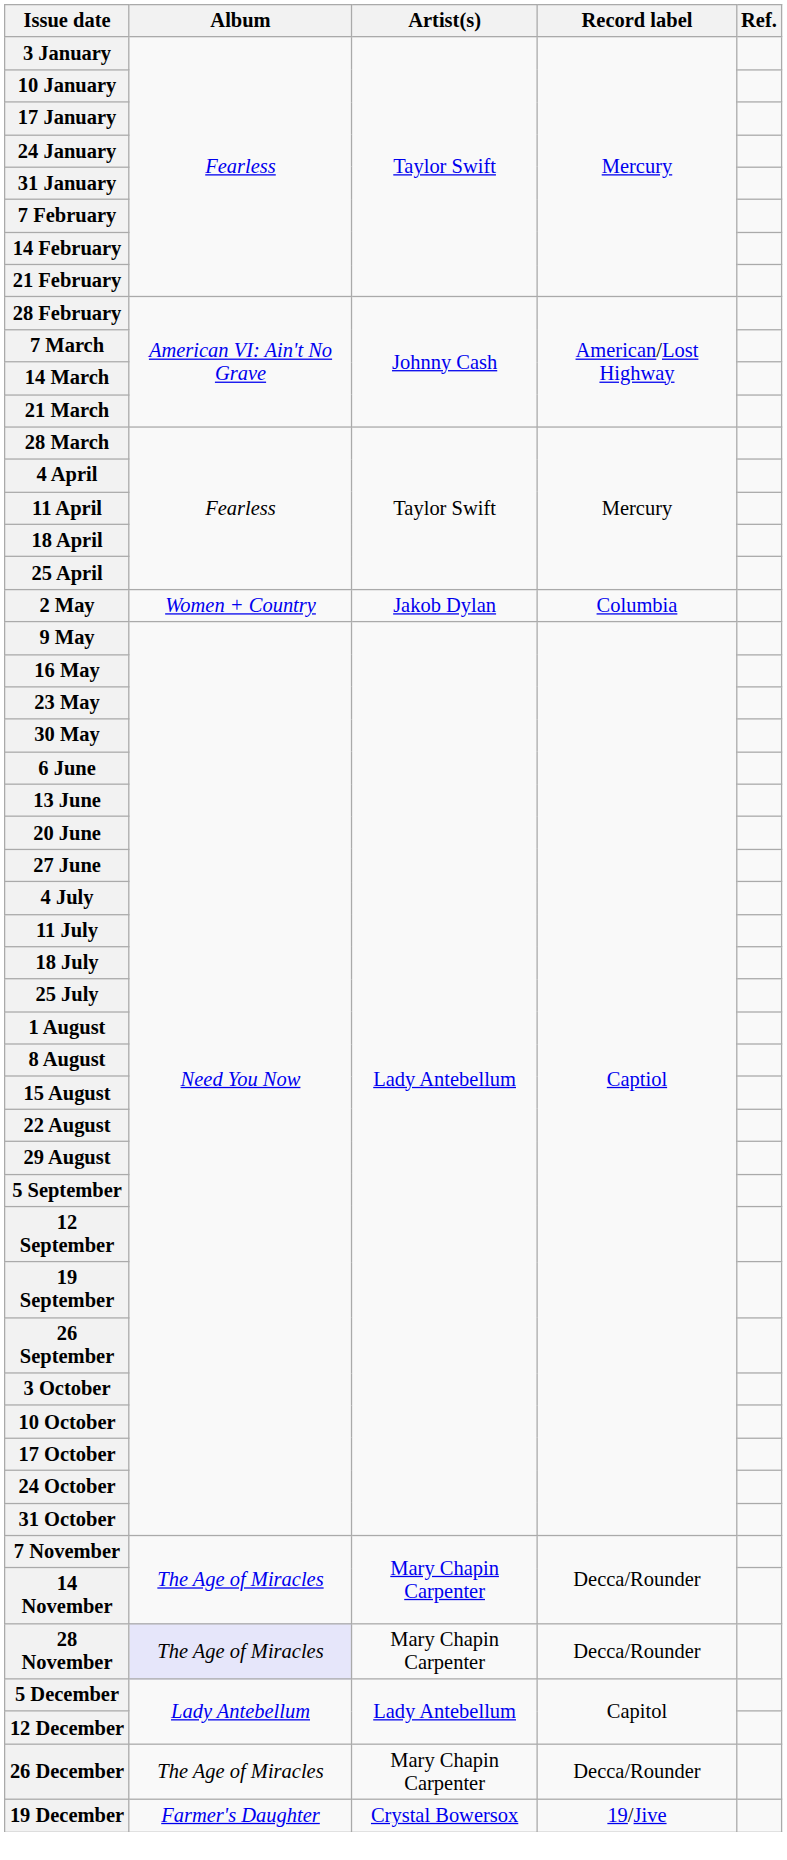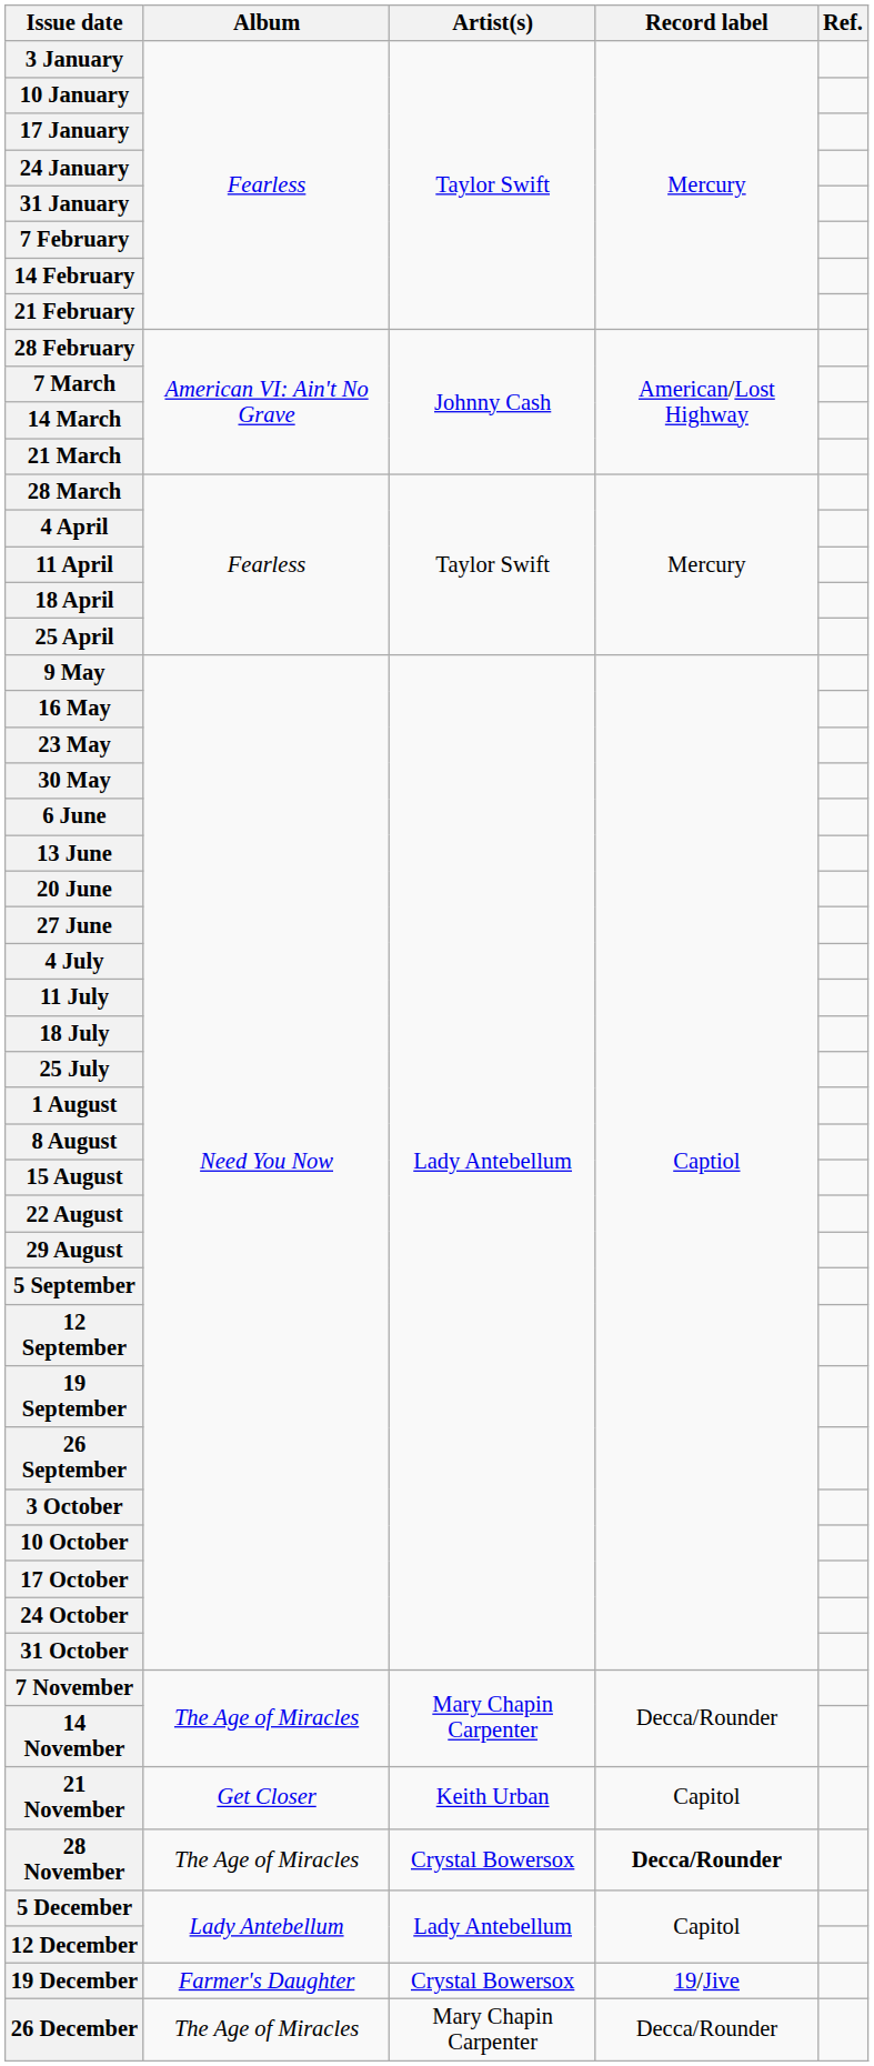- row: 2 May | Women + Country | Jakob Dylan | Columbia
+ row: 21 November | Get Closer | Keith Urban | Capitol
28 November | Album: lavender background -> no background
28 November | Artist(s): Mary Chapin Carpenter -> Crystal Bowersox
28 November | Record label: normal -> bold
rows swapped: 19 December <-> 26 December
